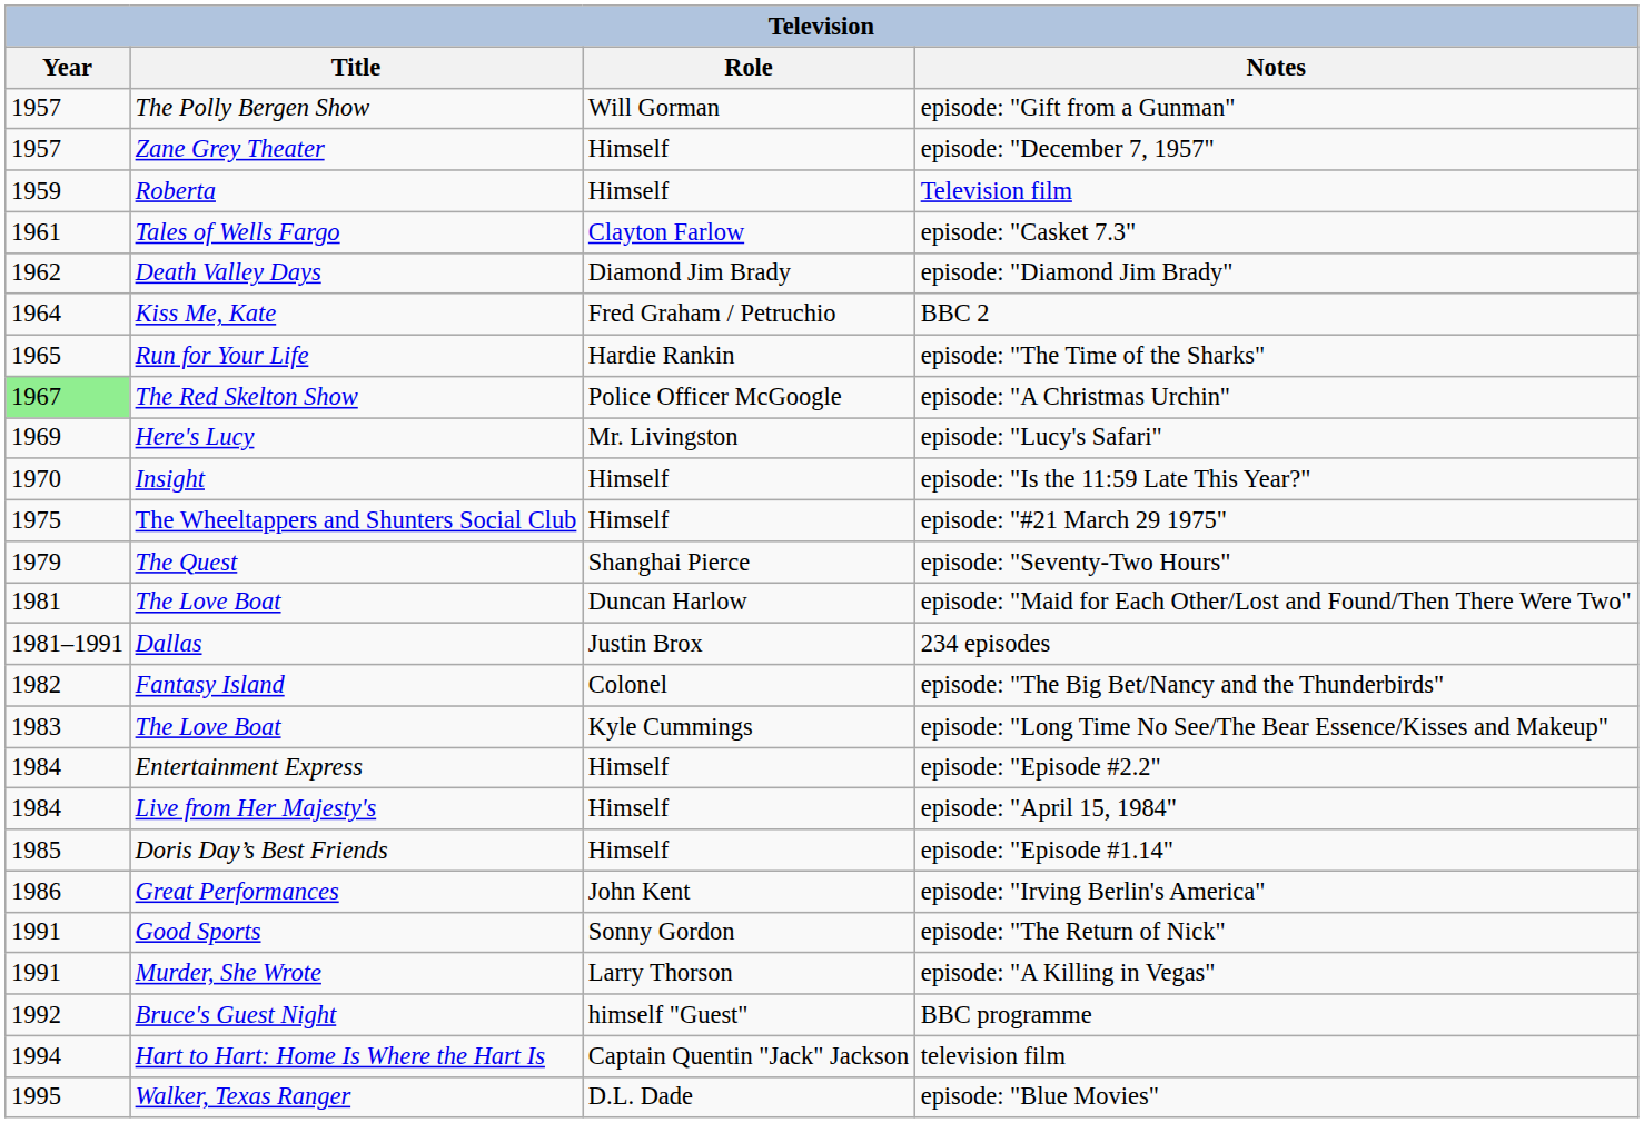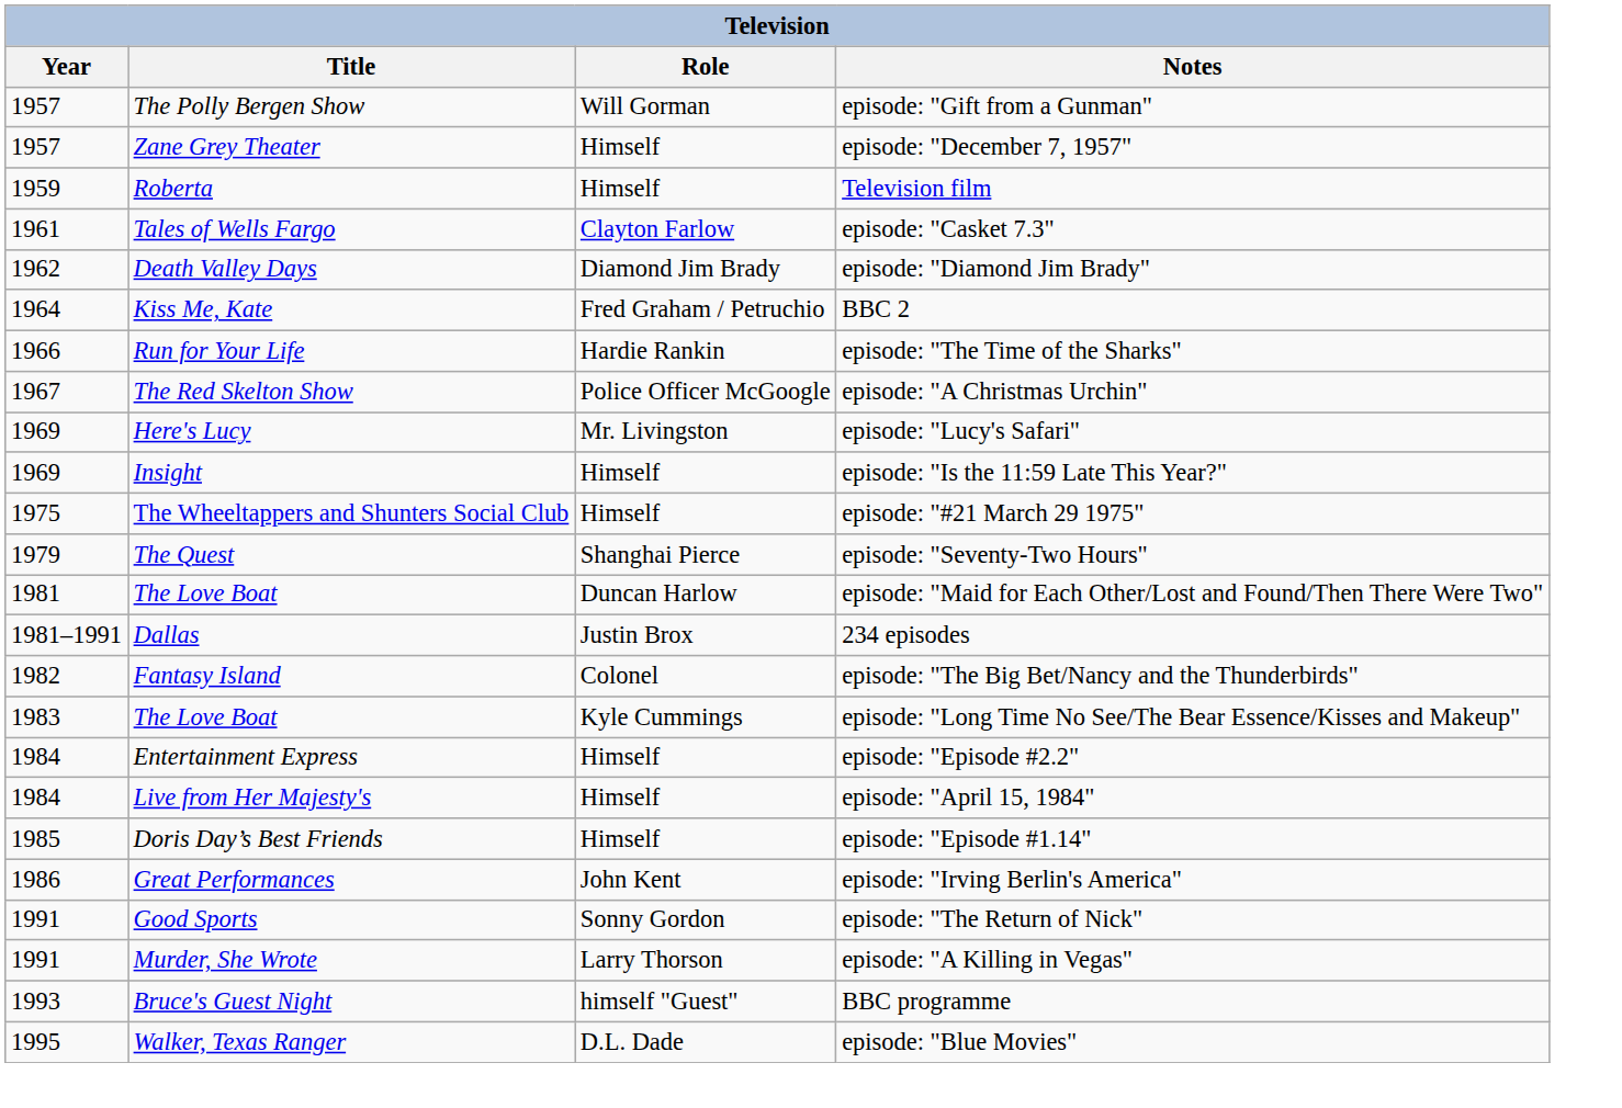episode: "The Time of the Sharks" | Year: 1965 -> 1966
episode: "A Christmas Urchin" | Year: lightgreen background -> no background
episode: "Is the 11:59 Late This Year?" | Year: 1970 -> 1969
BBC programme | Year: 1992 -> 1993
- row: 1994 | Hart to Hart: Home Is Where the Hart Is | Captain Quentin "Jack" Jackson | television film
